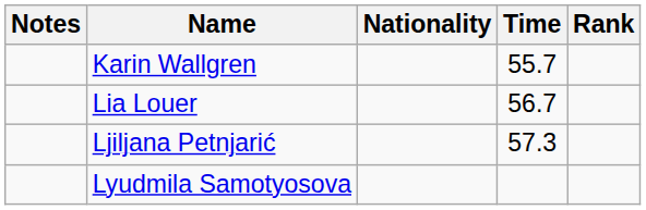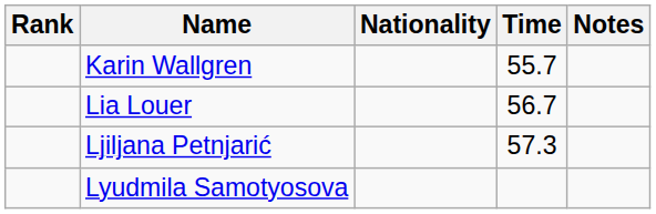columns swapped: Rank <-> Notes
